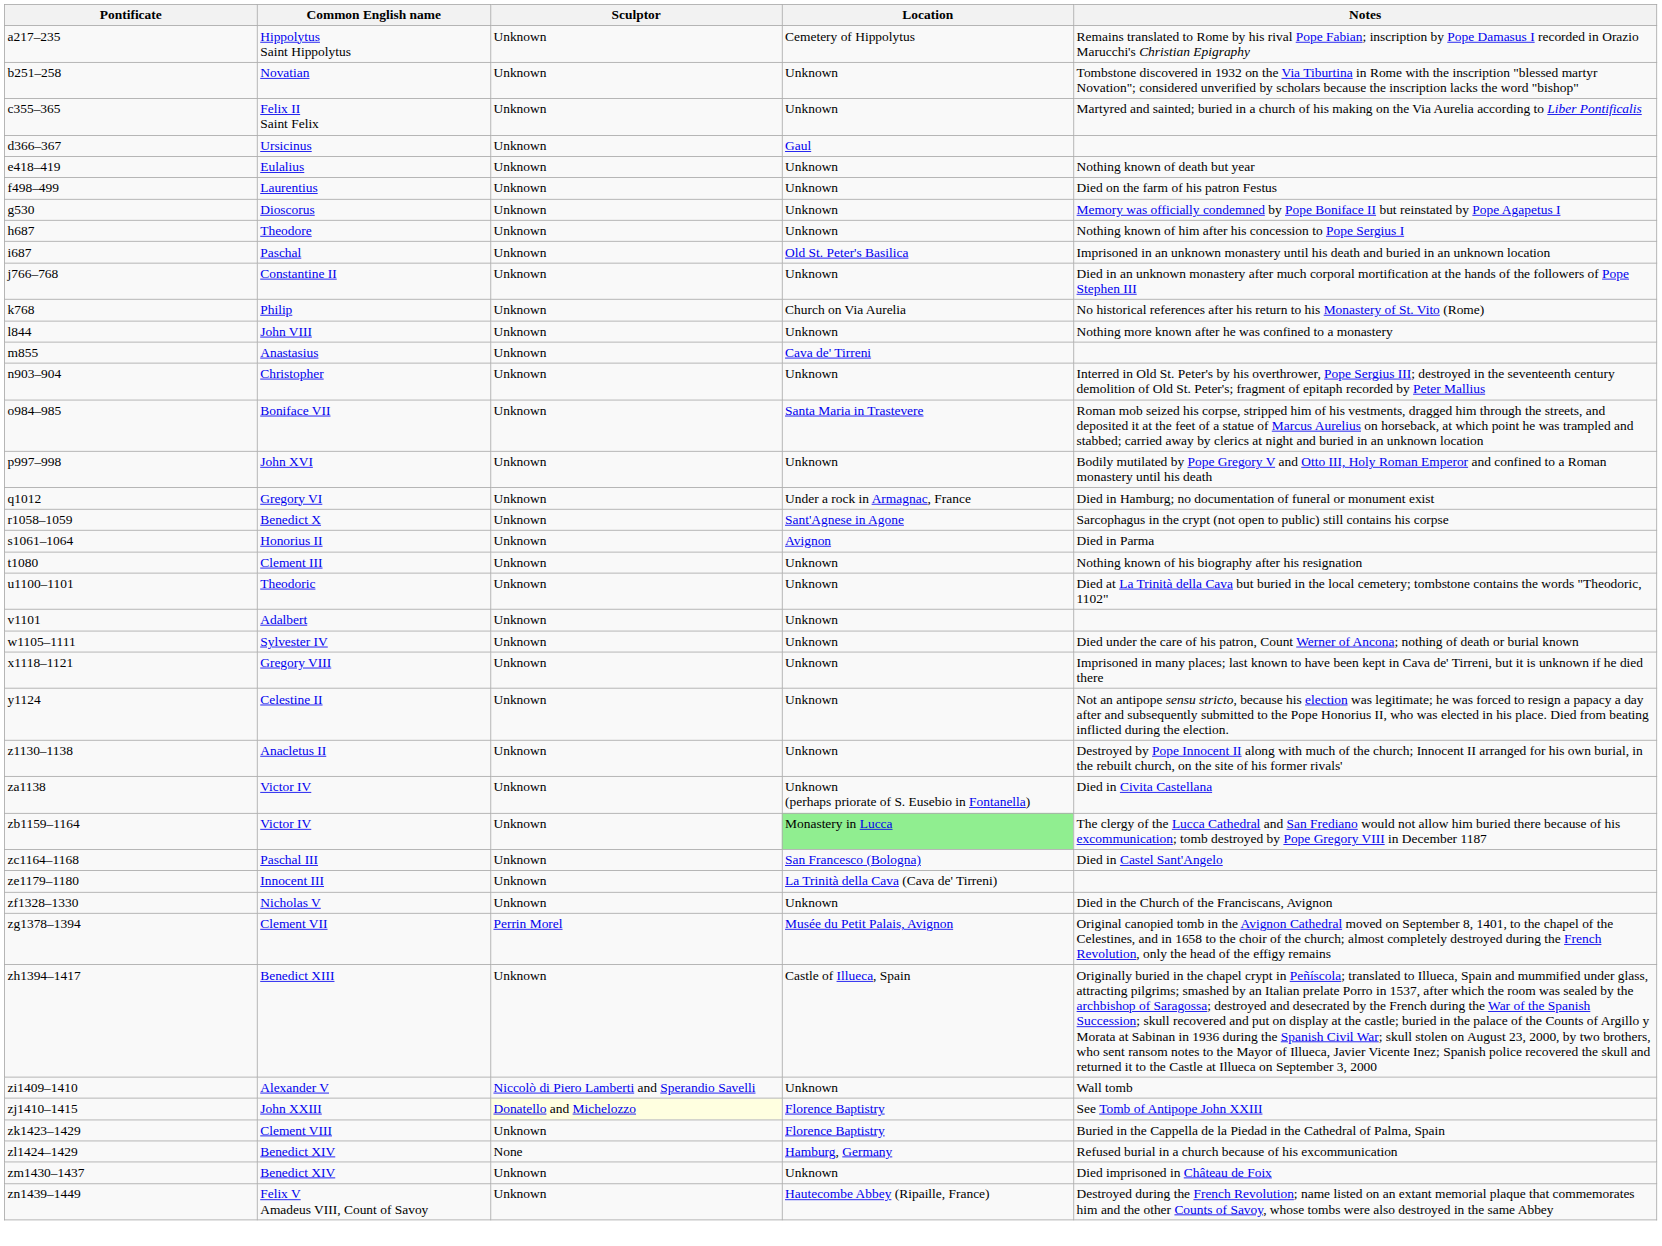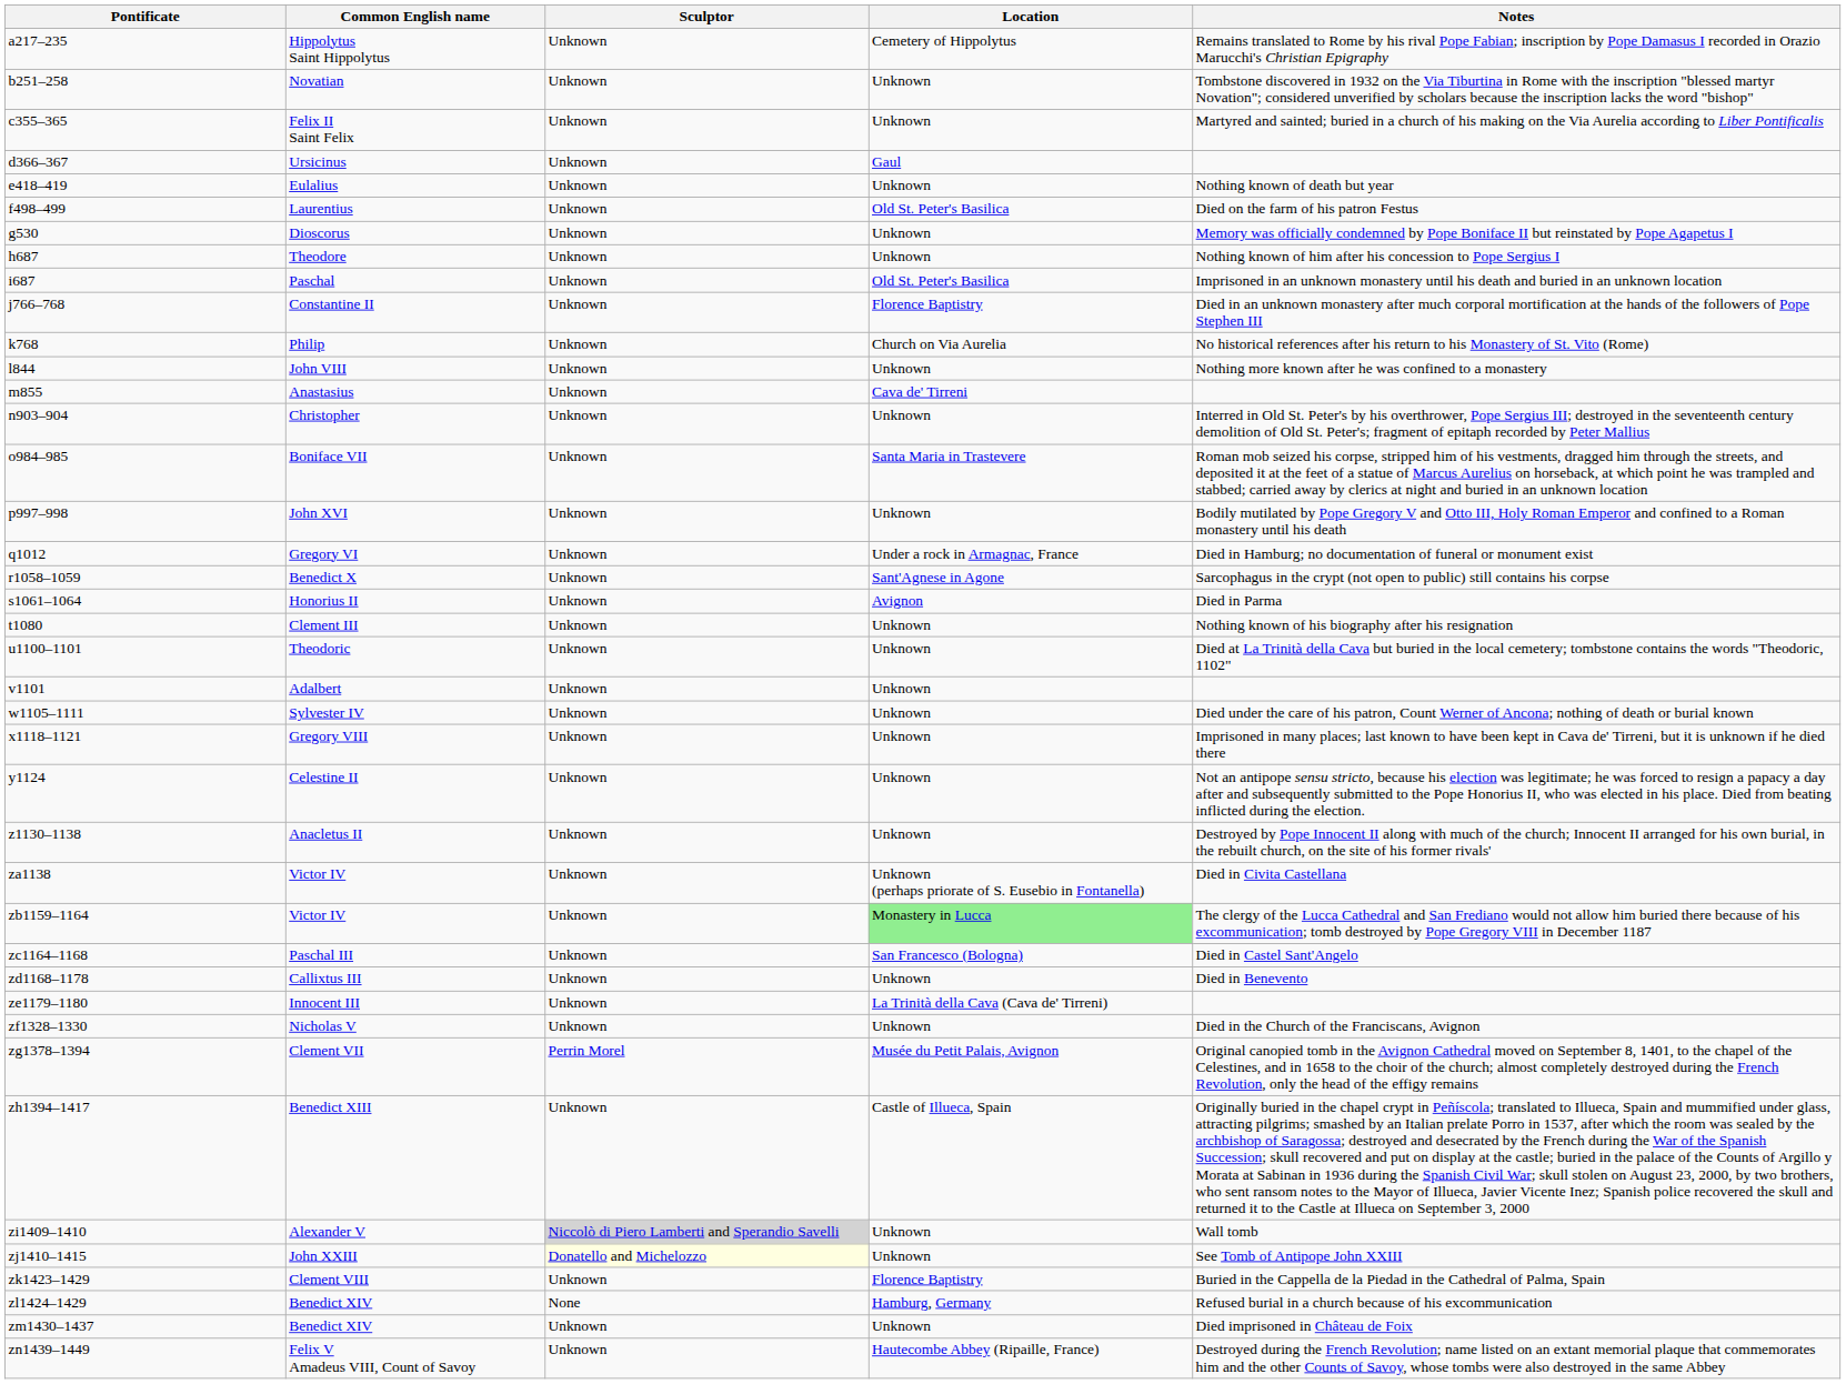Laurentius | Location: Unknown -> Old St. Peter's Basilica
Constantine II | Location: Unknown -> Florence Baptistry
+ row: zd1168–1178 | Callixtus III | Unknown | Unknown | Died in Benevento
Alexander V | Sculptor: no background -> lightgrey background
John XXIII | Location: Florence Baptistry -> Unknown
